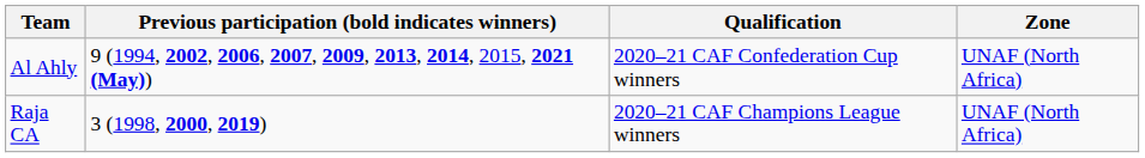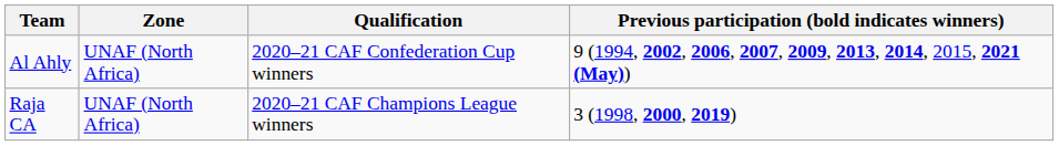columns swapped: Zone <-> Previous participation (bold indicates winners)
